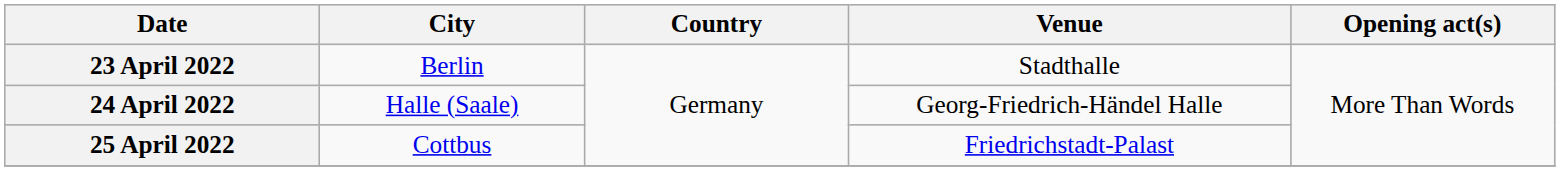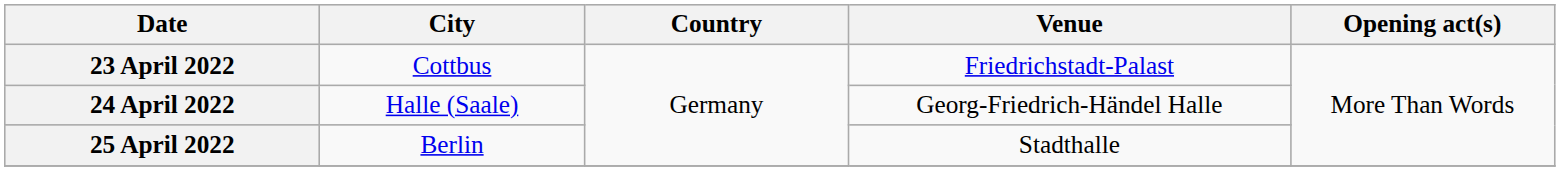23 April 2022 | City: Berlin -> Cottbus
23 April 2022 | Venue: Stadthalle -> Friedrichstadt-Palast
25 April 2022 | City: Cottbus -> Berlin
25 April 2022 | Venue: Friedrichstadt-Palast -> Stadthalle
